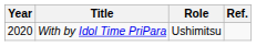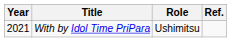With by Idol Time PriPara | Year: 2020 -> 2021
